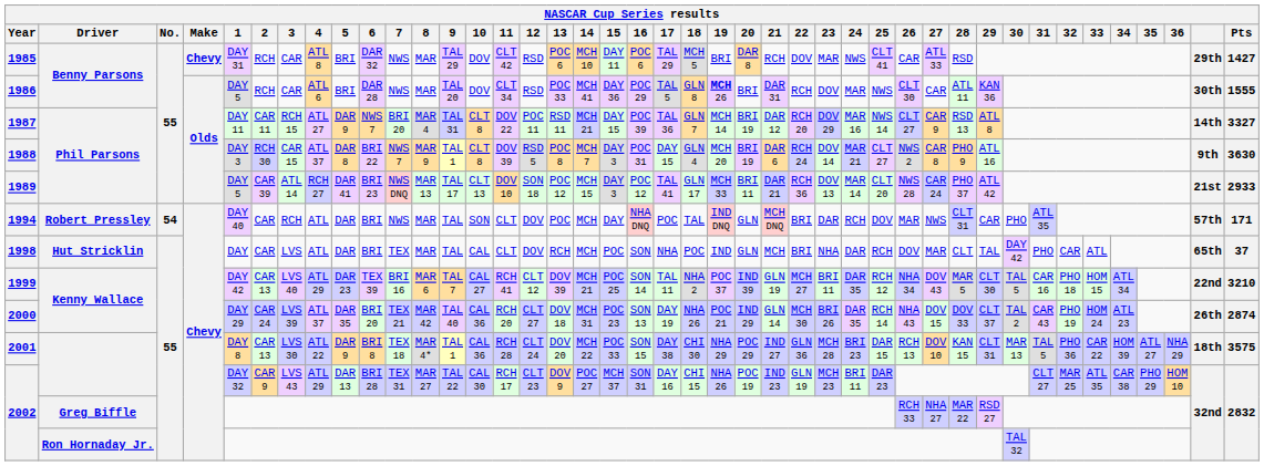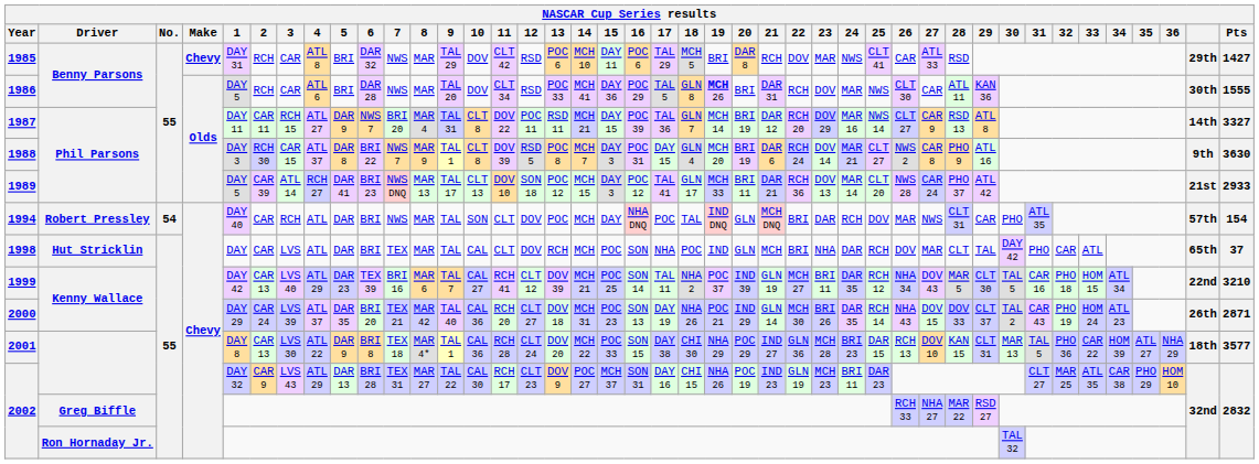1994 | Pts: 171 -> 154
2000 | Pts: 2874 -> 2871
2001 | Pts: 3575 -> 3577
